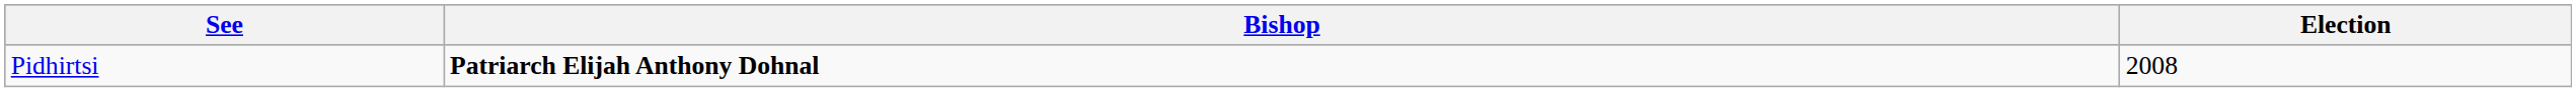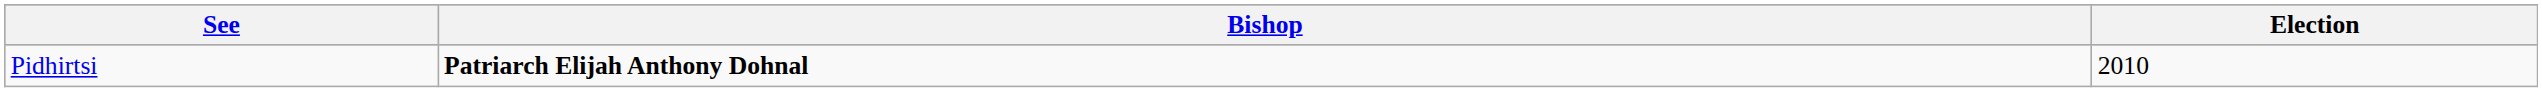Pidhirtsi | Election: 2008 -> 2010
